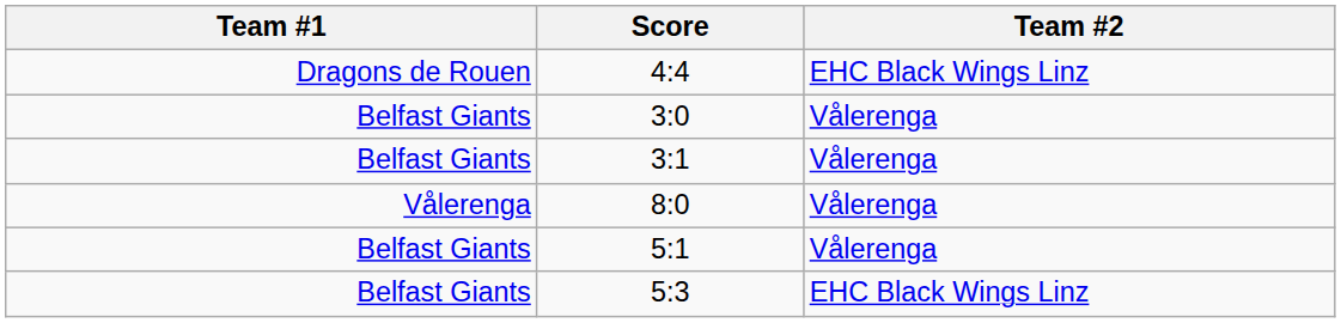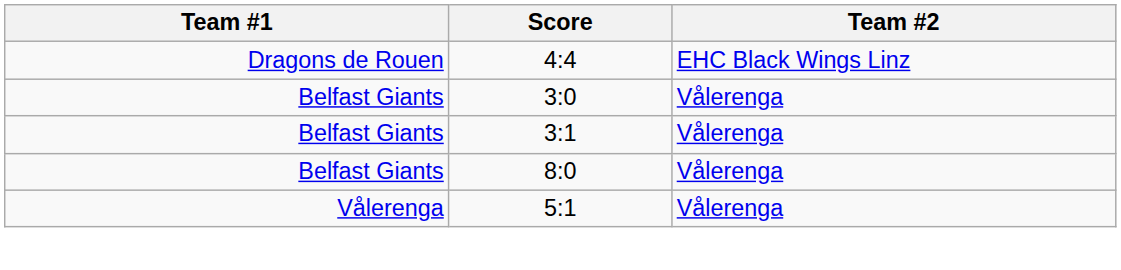8:0 | Team #1: Vålerenga -> Belfast Giants
5:1 | Team #1: Belfast Giants -> Vålerenga
- row: Belfast Giants | 5:3 | EHC Black Wings Linz
